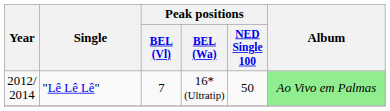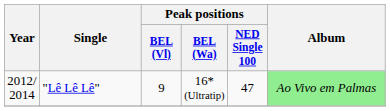"Lê Lê Lê" | Peak positions / BEL (Vl): 7 -> 9
"Lê Lê Lê" | Peak positions / NED Single 100: 50 -> 47
